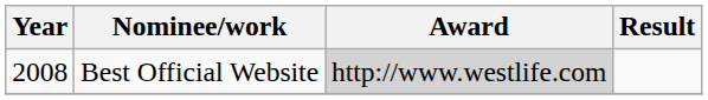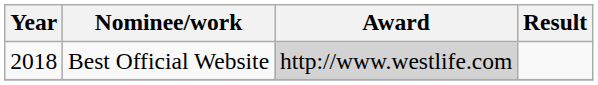Best Official Website | Year: 2008 -> 2018
